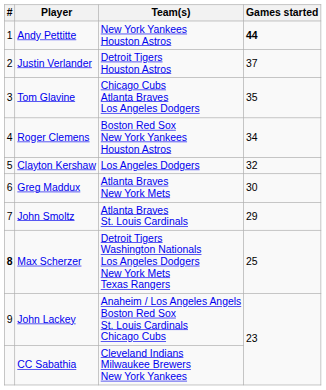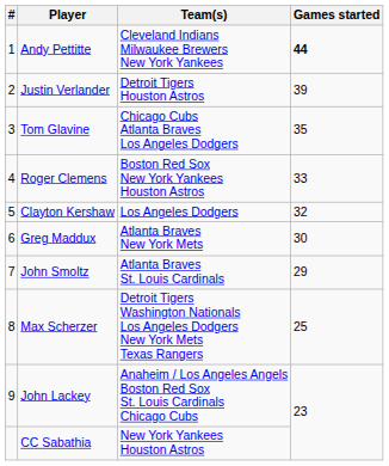Andy Pettitte | Team(s): New York Yankees Houston Astros -> Cleveland Indians Milwaukee Brewers New York Yankees
Justin Verlander | Games started: 37 -> 39
Roger Clemens | Games started: 34 -> 33
Max Scherzer | #: bold -> normal
CC Sabathia | Team(s): Cleveland Indians Milwaukee Brewers New York Yankees -> New York Yankees Houston Astros
